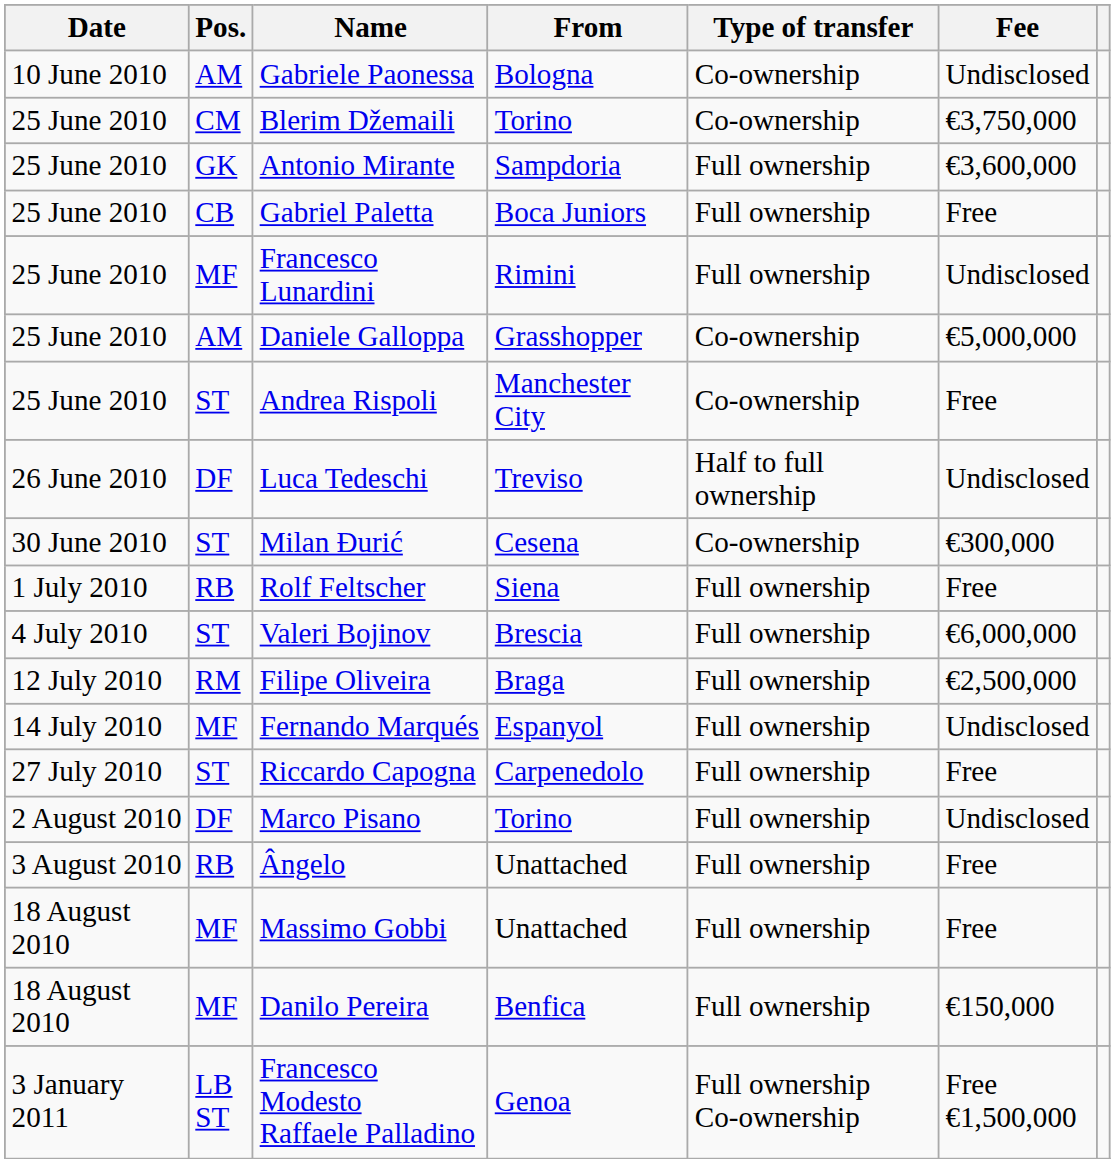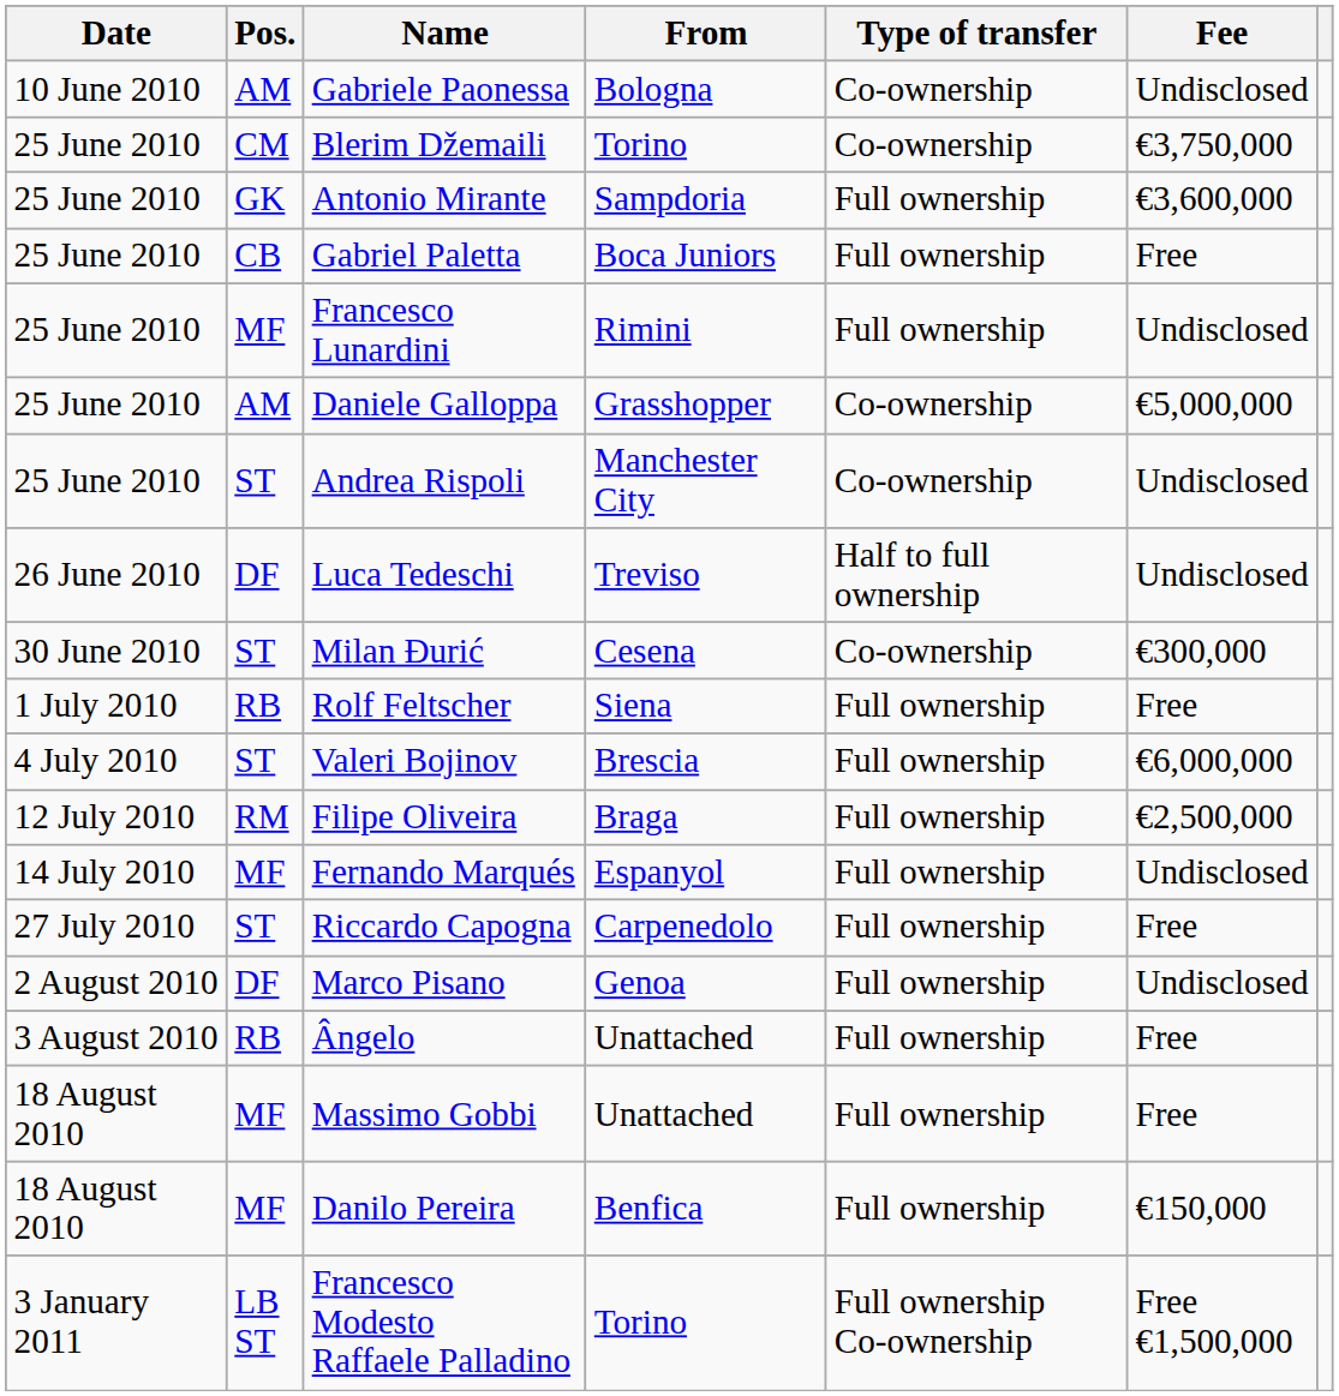Andrea Rispoli | Fee: Free -> Undisclosed
Marco Pisano | From: Torino -> Genoa
Francesco Modesto Raffaele Palladino | From: Genoa -> Torino
